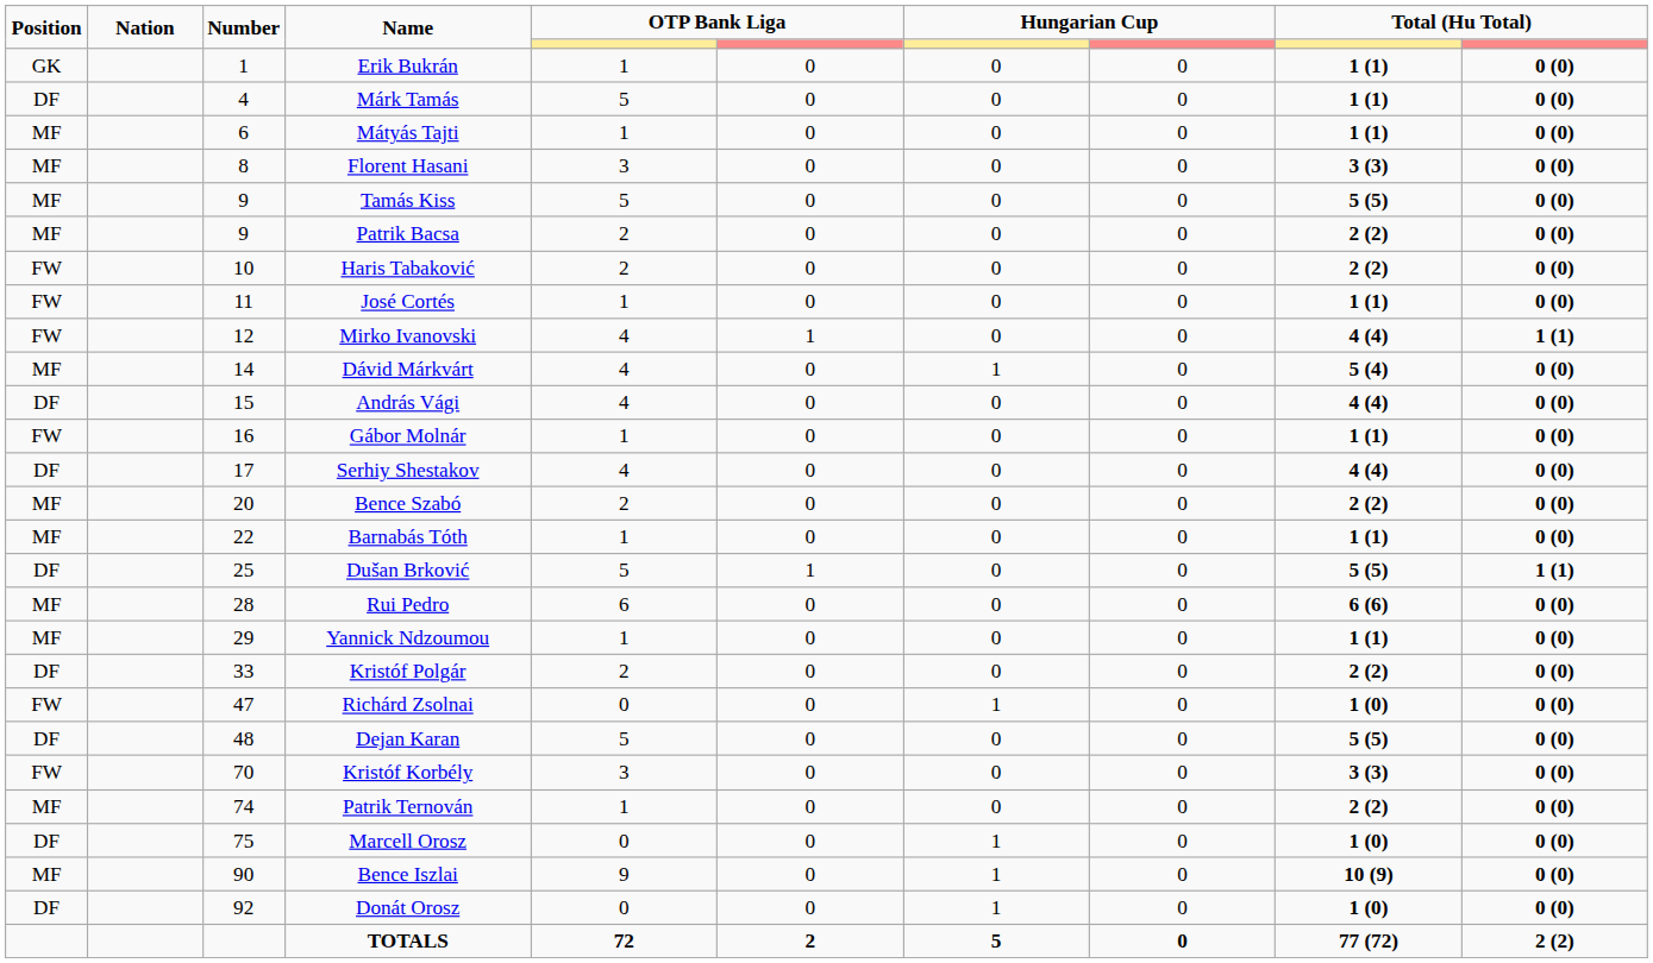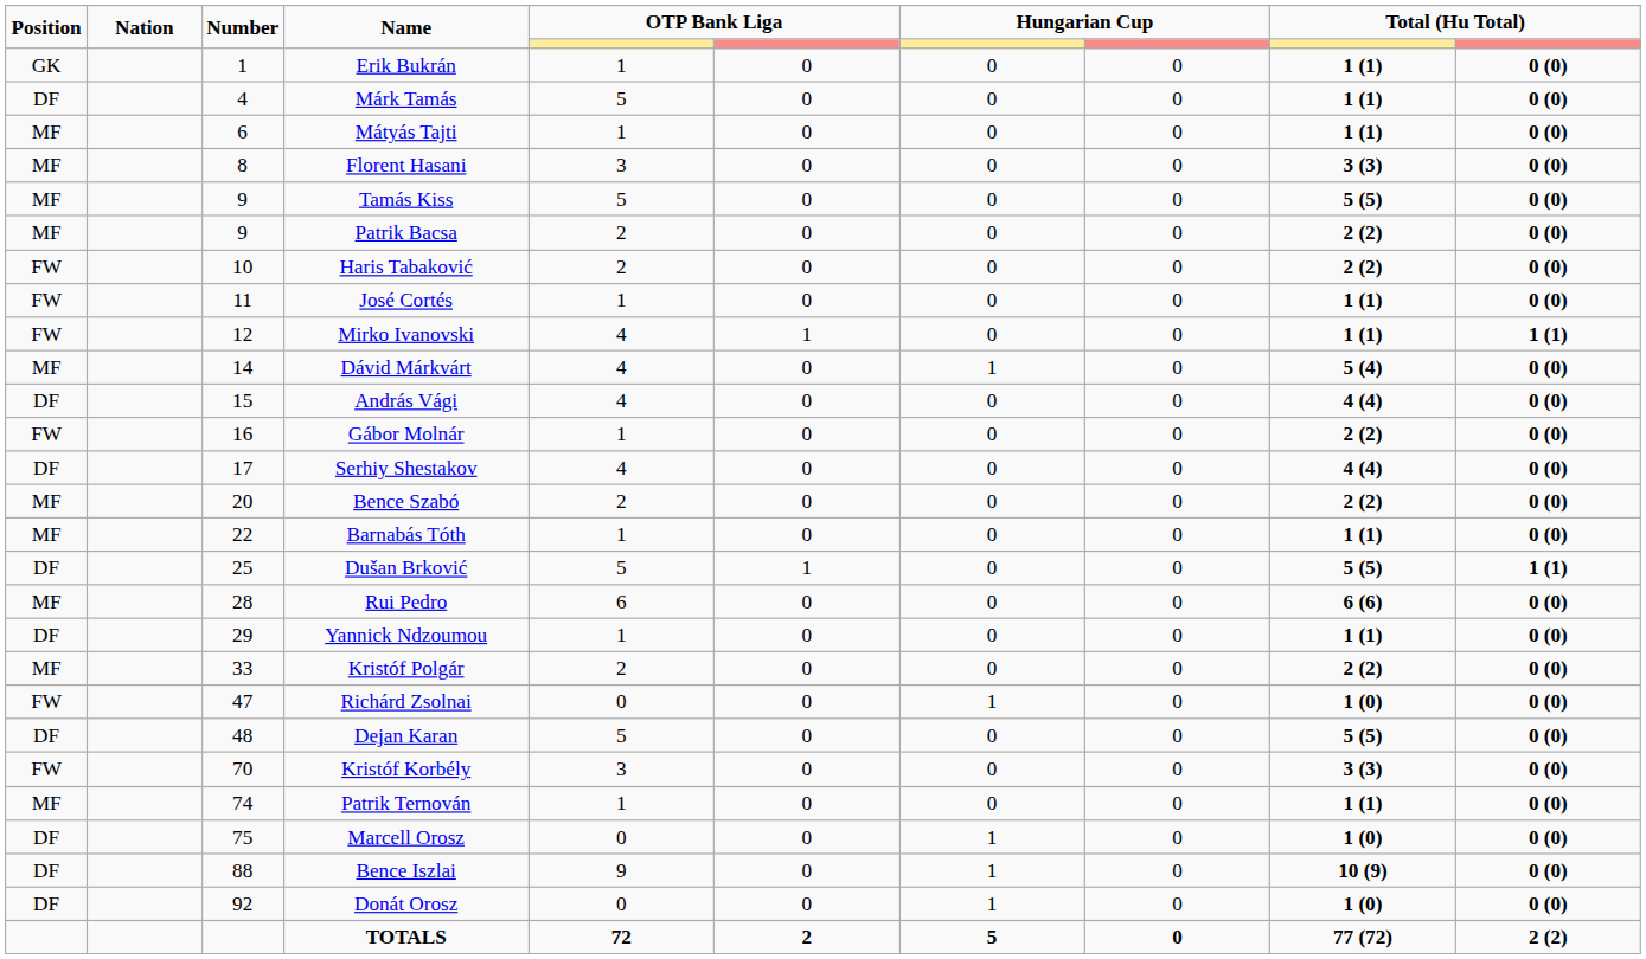Mirko Ivanovski | column 9: 4 (4) -> 1 (1)
Gábor Molnár | column 9: 1 (1) -> 2 (2)
Yannick Ndzoumou | Position: MF -> DF
Kristóf Polgár | Position: DF -> MF
Patrik Ternován | column 9: 2 (2) -> 1 (1)
Bence Iszlai | Position: MF -> DF
Bence Iszlai | Number: 90 -> 88
